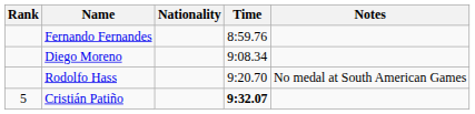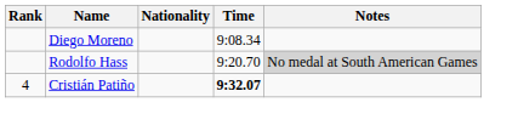- row: Fernando Fernandes | 8:59.76
Rodolfo Hass | Notes: no background -> lightgrey background
Cristián Patiño | Rank: 5 -> 4
